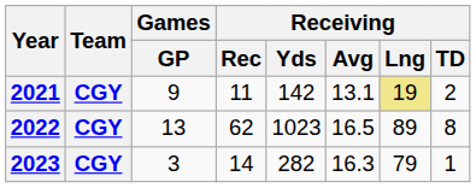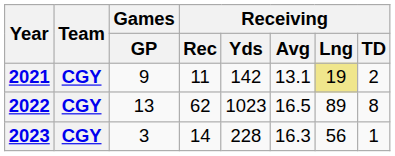2023 | Receiving / Yds: 282 -> 228
2023 | Receiving / Lng: 79 -> 56
